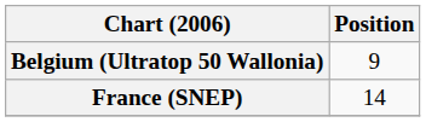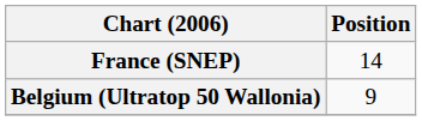rows swapped: Belgium (Ultratop 50 Wallonia) <-> France (SNEP)
